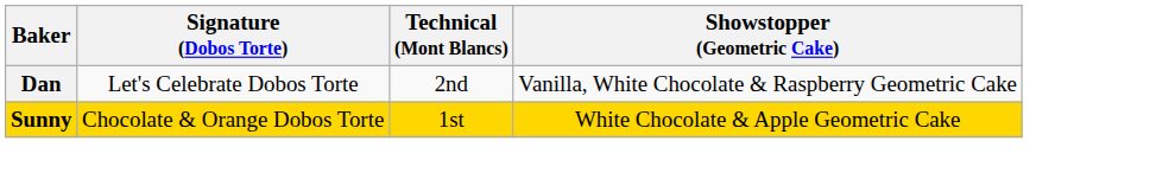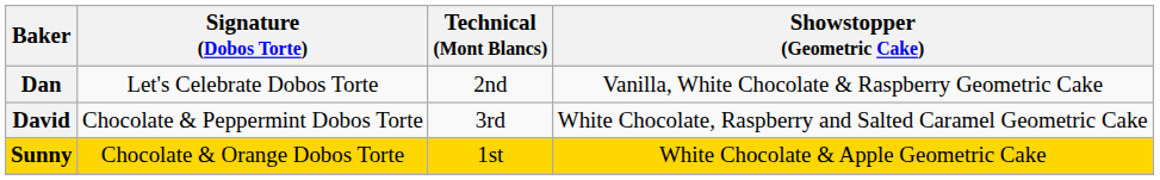+ row: David | Chocolate & Peppermint Dobos Torte | 3rd | White Chocolate, Raspberry and Salted Caramel Geometric Cake
